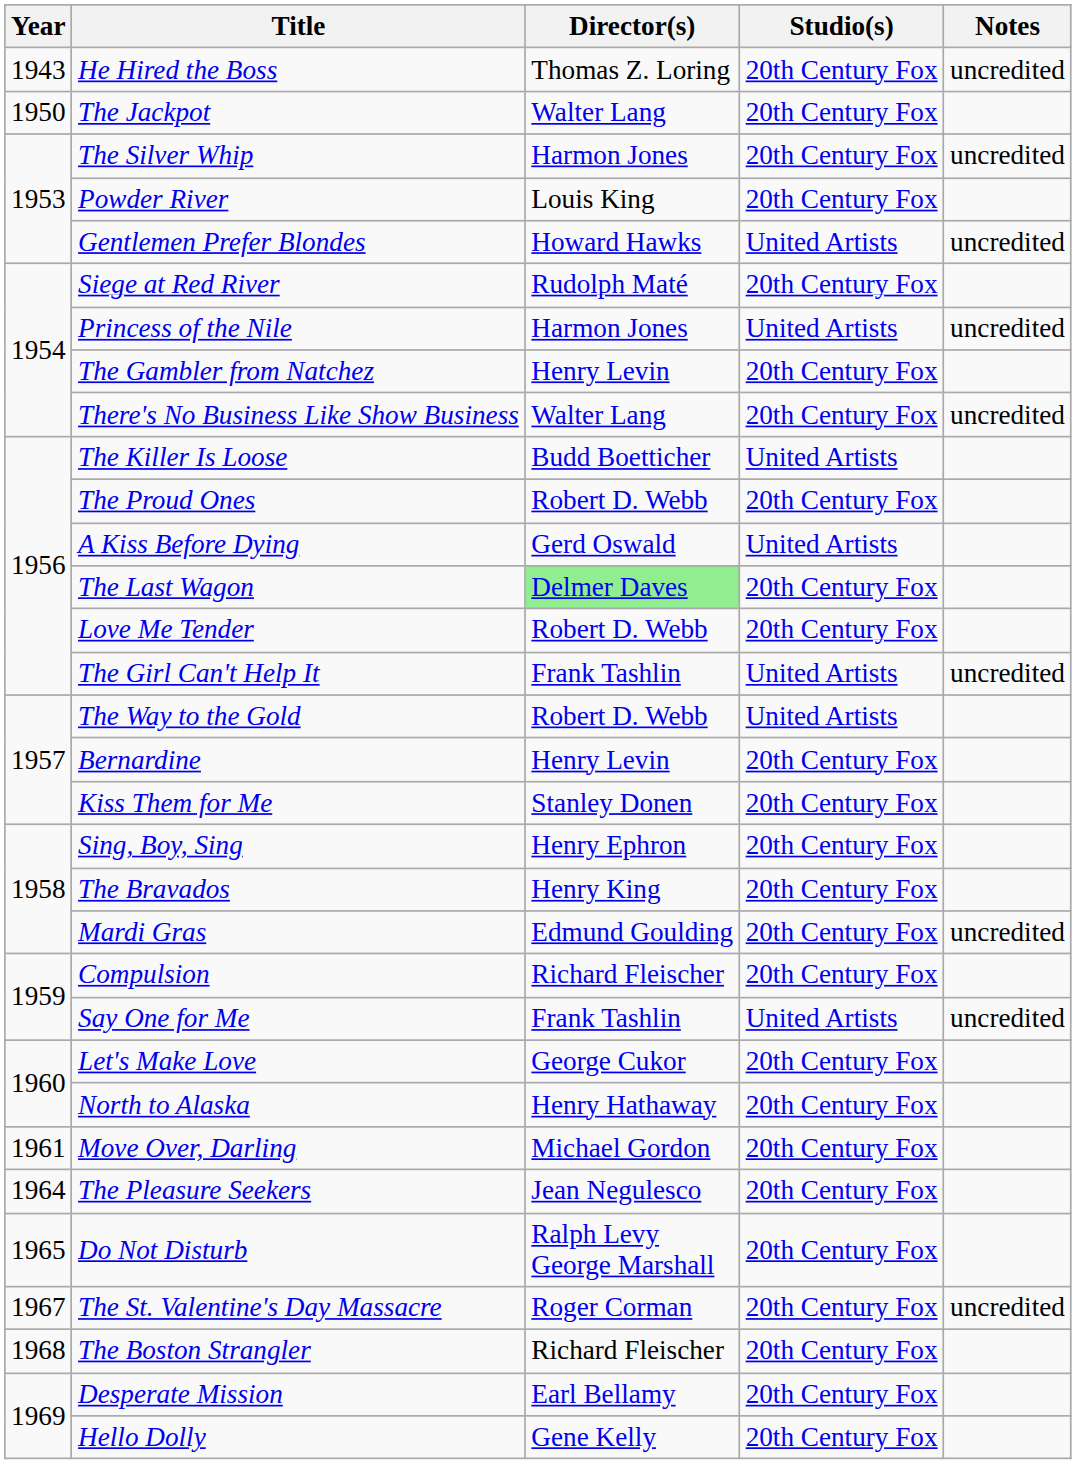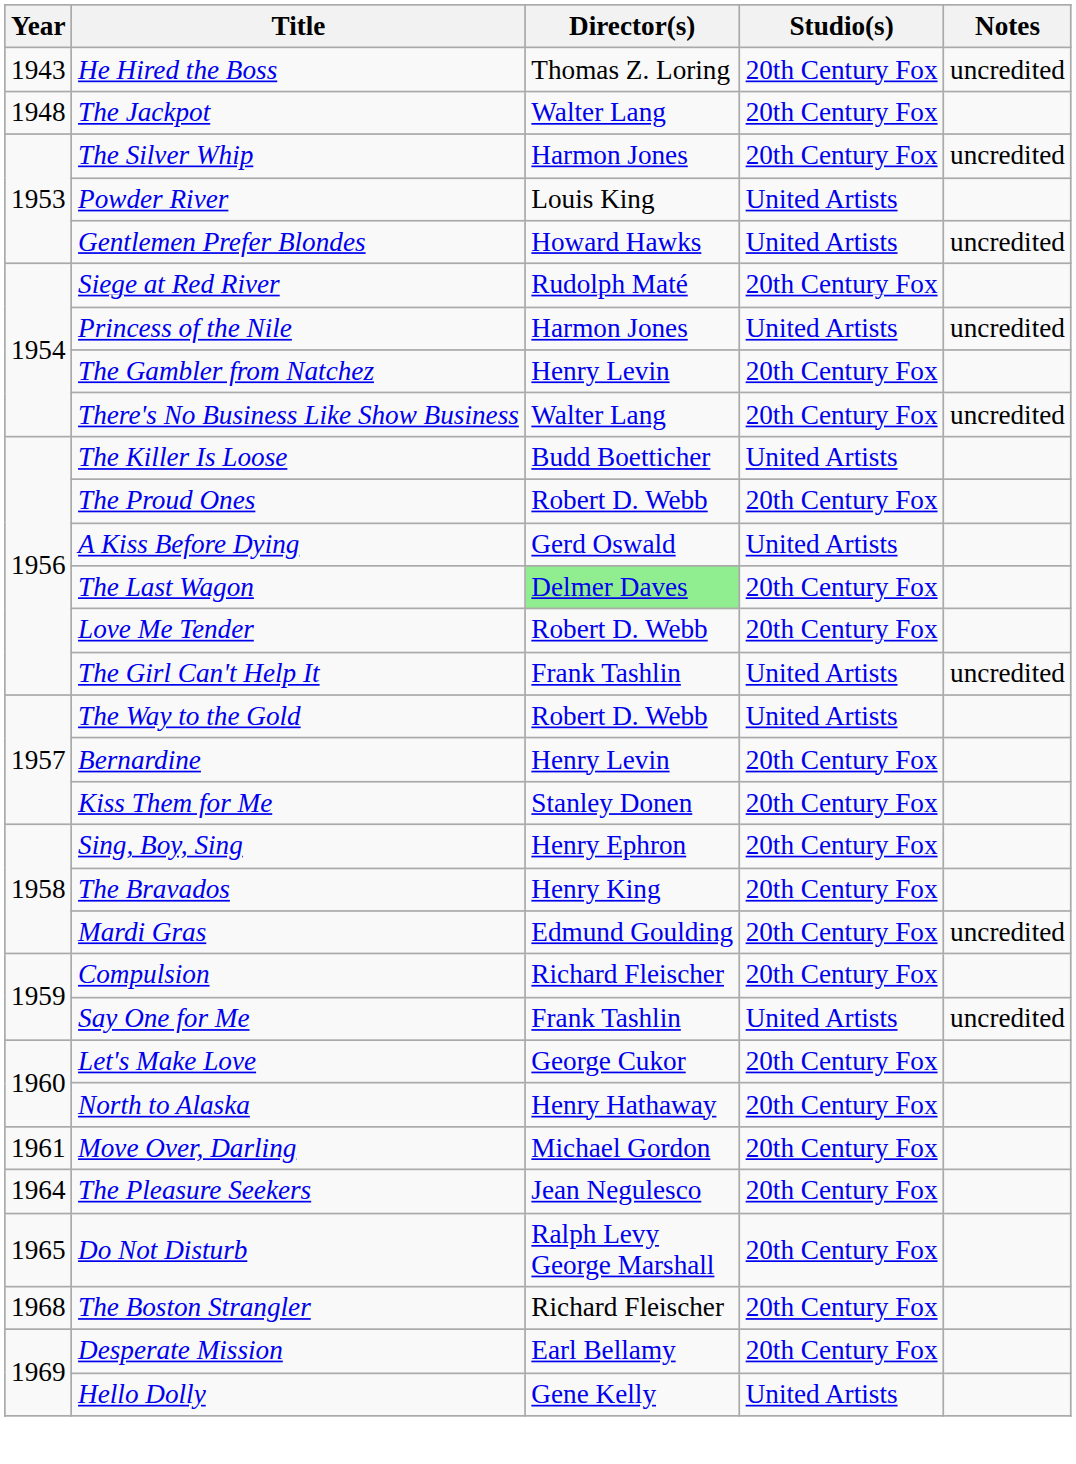The Jackpot | Year: 1950 -> 1948
Powder River | Studio(s): 20th Century Fox -> United Artists
- row: 1967 | The St. Valentine's Day Massacre | Roger Corman | 20th Century Fox | uncredited
Hello Dolly | Studio(s): 20th Century Fox -> United Artists
